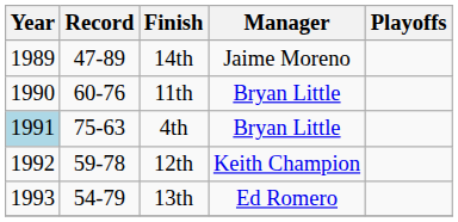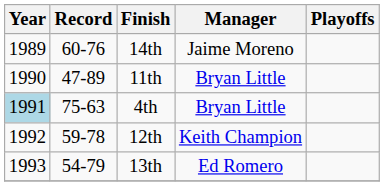14th | Record: 47-89 -> 60-76
11th | Record: 60-76 -> 47-89
